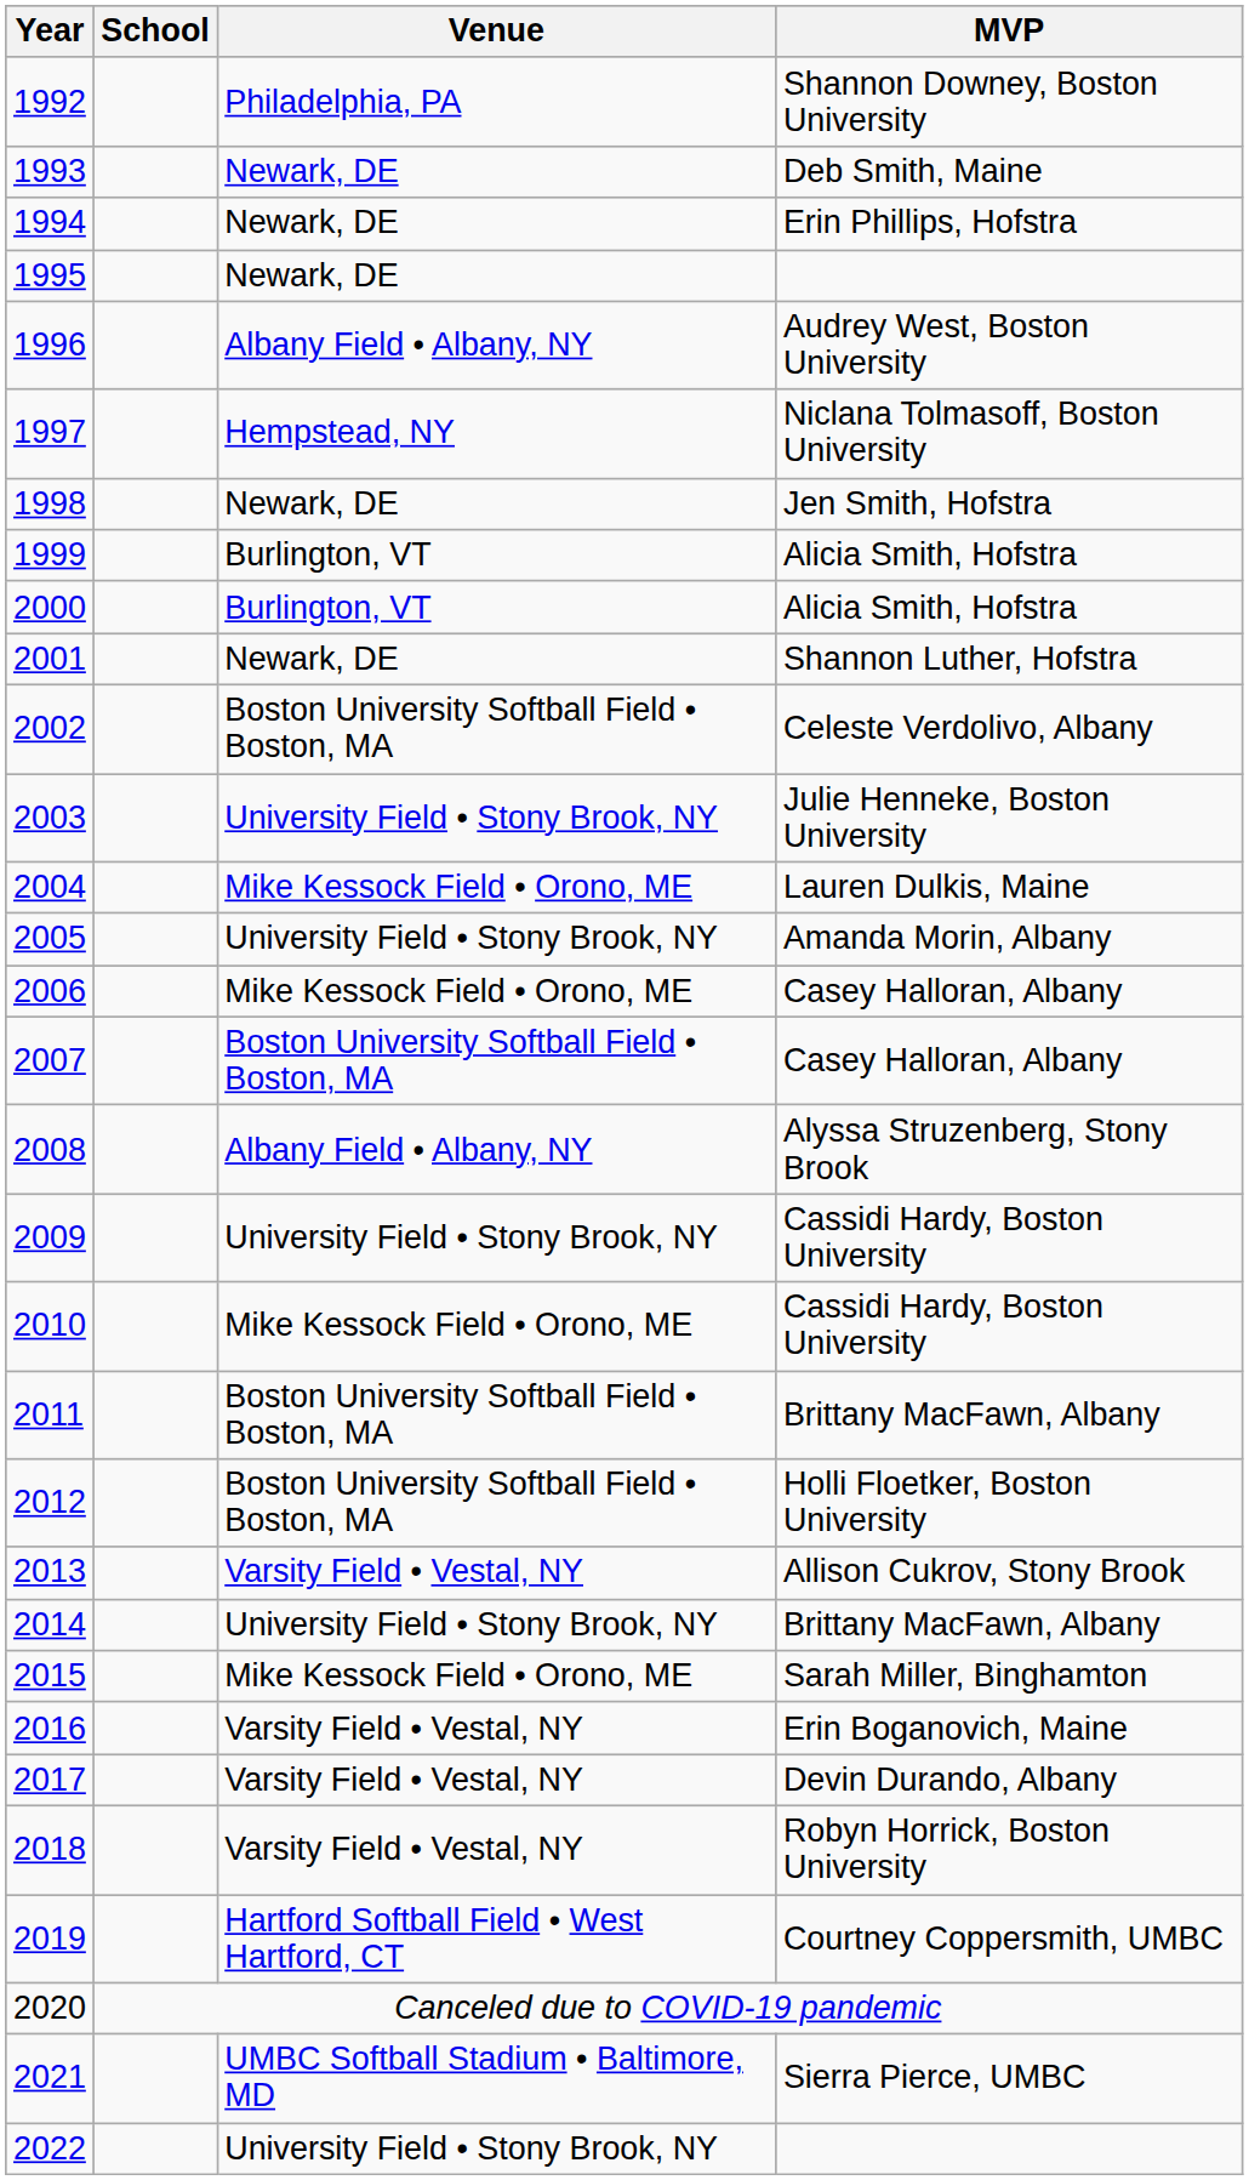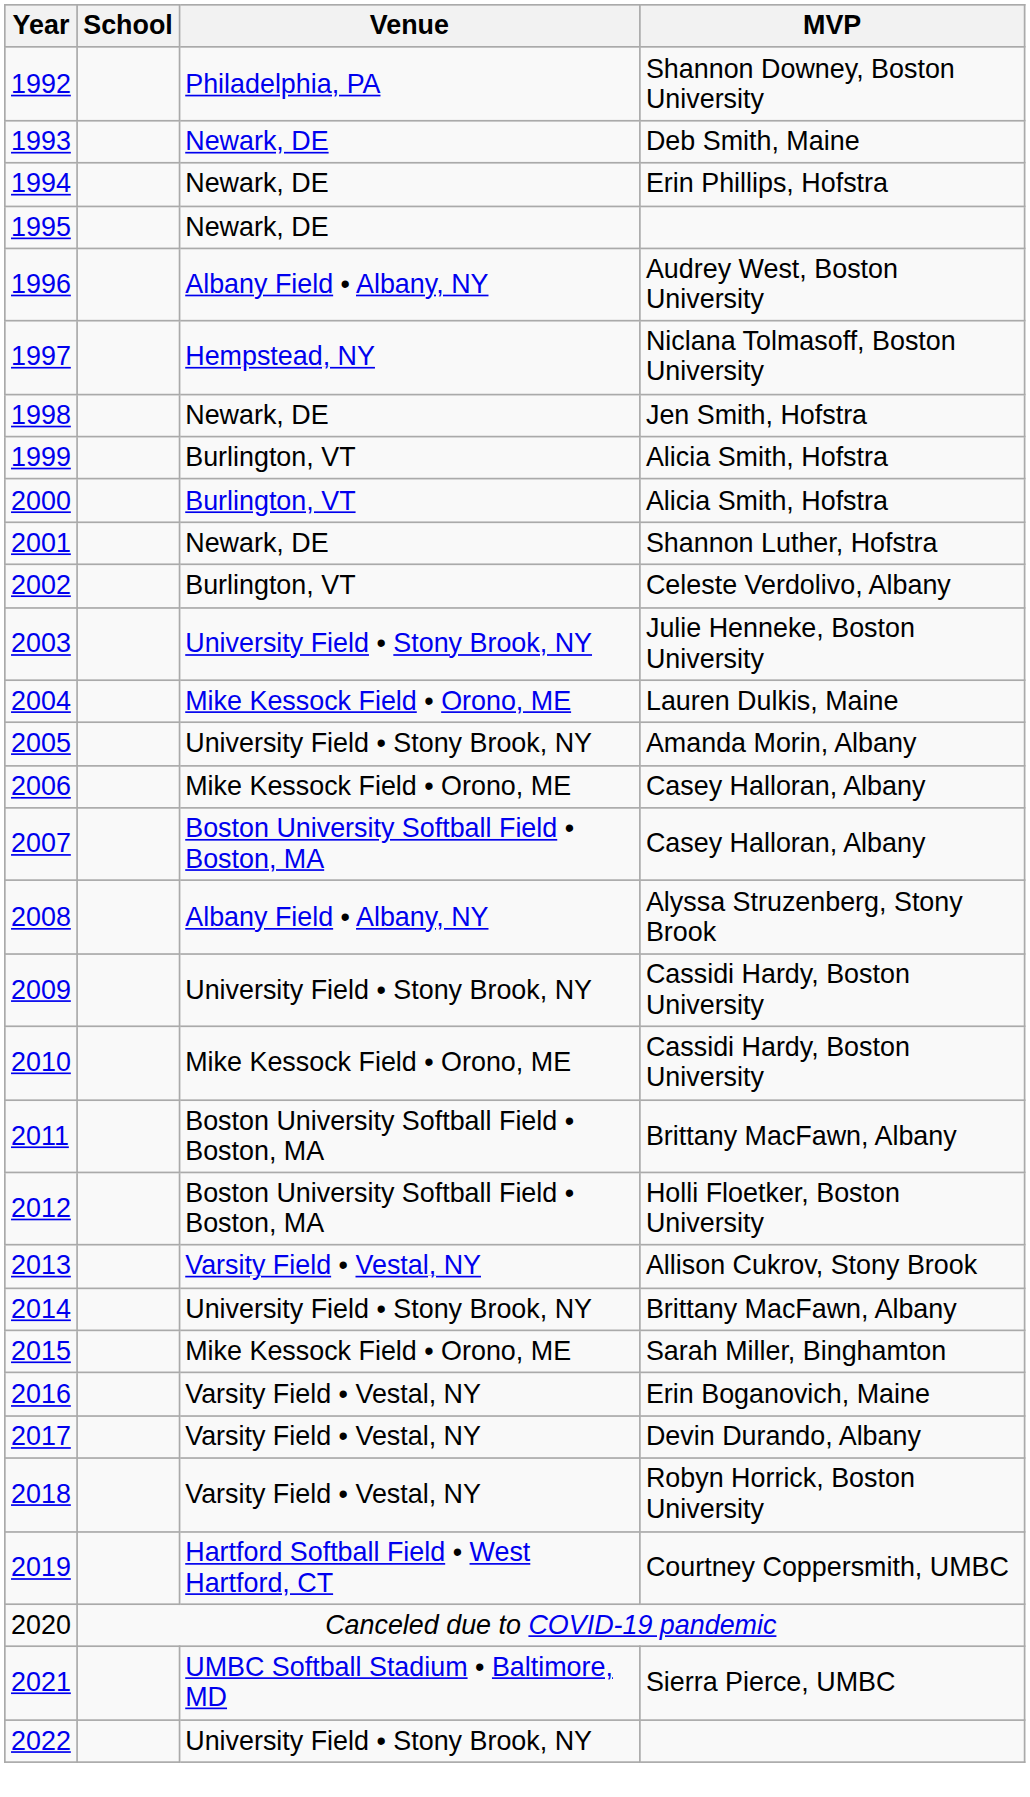2002 | Venue: Boston University Softball Field • Boston, MA -> Burlington, VT
